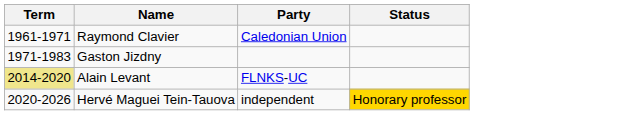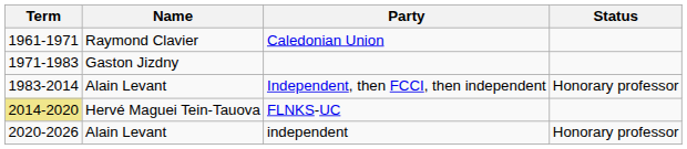+ row: 1983-2014 | Alain Levant | Independent, then FCCI, then independent | Honorary professor
FLNKS-UC | Name: Alain Levant -> Hervé Maguei Tein-Tauova
independent | Name: Hervé Maguei Tein-Tauova -> Alain Levant
independent | Status: gold background -> no background
